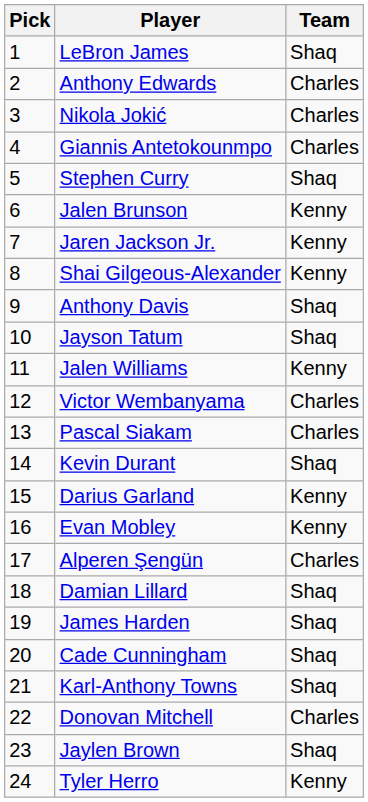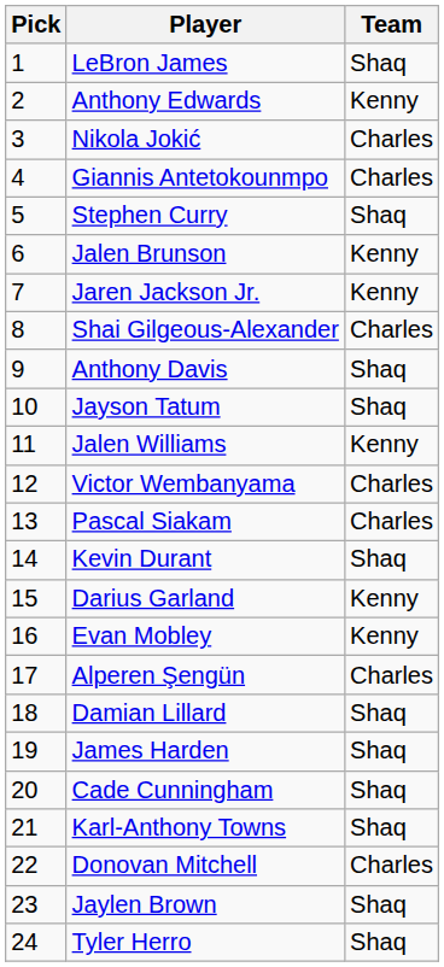Anthony Edwards | Team: Charles -> Kenny
Shai Gilgeous-Alexander | Team: Kenny -> Charles
Tyler Herro | Team: Kenny -> Shaq
